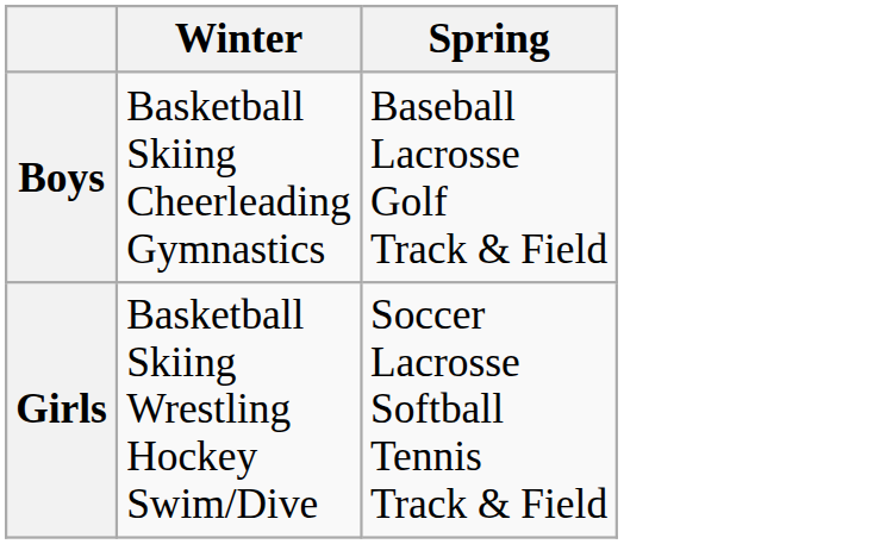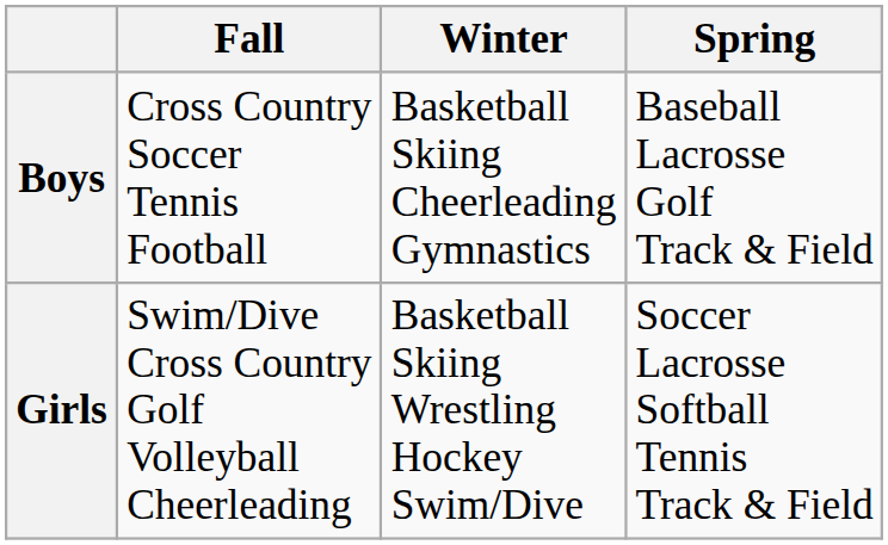+ column: Fall | Cross Country Soccer Tennis Football | Swim/Dive Cross Country Golf Volleyball Cheerleading
